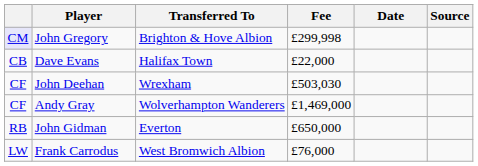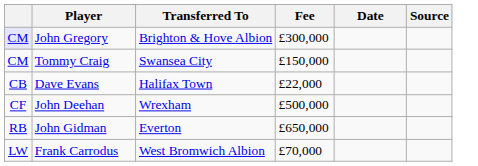John Gregory | Fee: £299,998 -> £300,000
+ row: CM | Tommy Craig | Swansea City | £150,000
John Deehan | Fee: £503,030 -> £500,000
- row: CF | Andy Gray | Wolverhampton Wanderers | £1,469,000
Frank Carrodus | Fee: £76,000 -> £70,000
